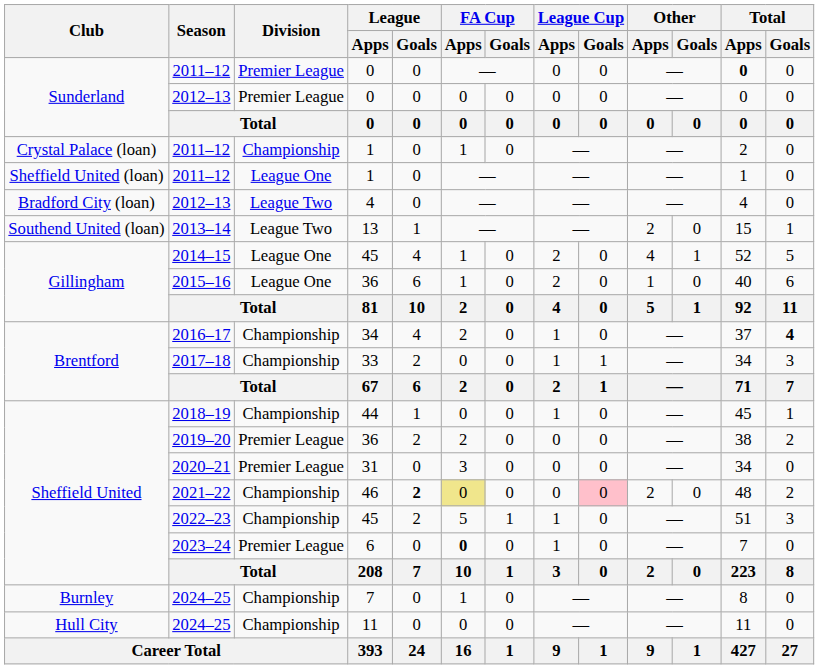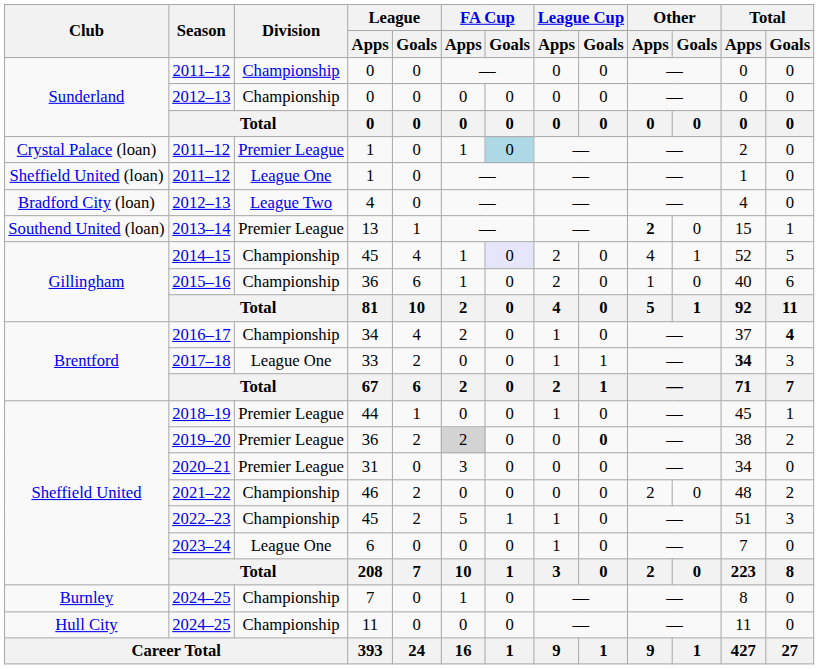Sunderland / 2011–12 | Division: Premier League -> Championship
Sunderland / 2011–12 | Total / Apps: bold -> normal
Sunderland / 2012–13 | Division: Premier League -> Championship
Crystal Palace (loan) / 2011–12 | Division: Championship -> Premier League
Crystal Palace (loan) / 2011–12 | FA Cup / Goals: no background -> lightblue background
2013–14 | Division: League Two -> Premier League
2013–14 | Other / Apps: normal -> bold
2014–15 | Division: League One -> Championship
2014–15 | FA Cup / Goals: no background -> lavender background
2015–16 | Division: League One -> Championship
2017–18 | Division: Championship -> League One
2017–18 | Total / Apps: normal -> bold
2018–19 | Division: Championship -> Premier League
2019–20 | FA Cup / Apps: no background -> lightgrey background
2019–20 | League Cup / Goals: normal -> bold
2021–22 | League / Goals: bold -> normal
2021–22 | FA Cup / Apps: khaki background -> no background
2021–22 | League Cup / Goals: pink background -> no background
2023–24 | Division: Premier League -> League One
2023–24 | FA Cup / Apps: bold -> normal
